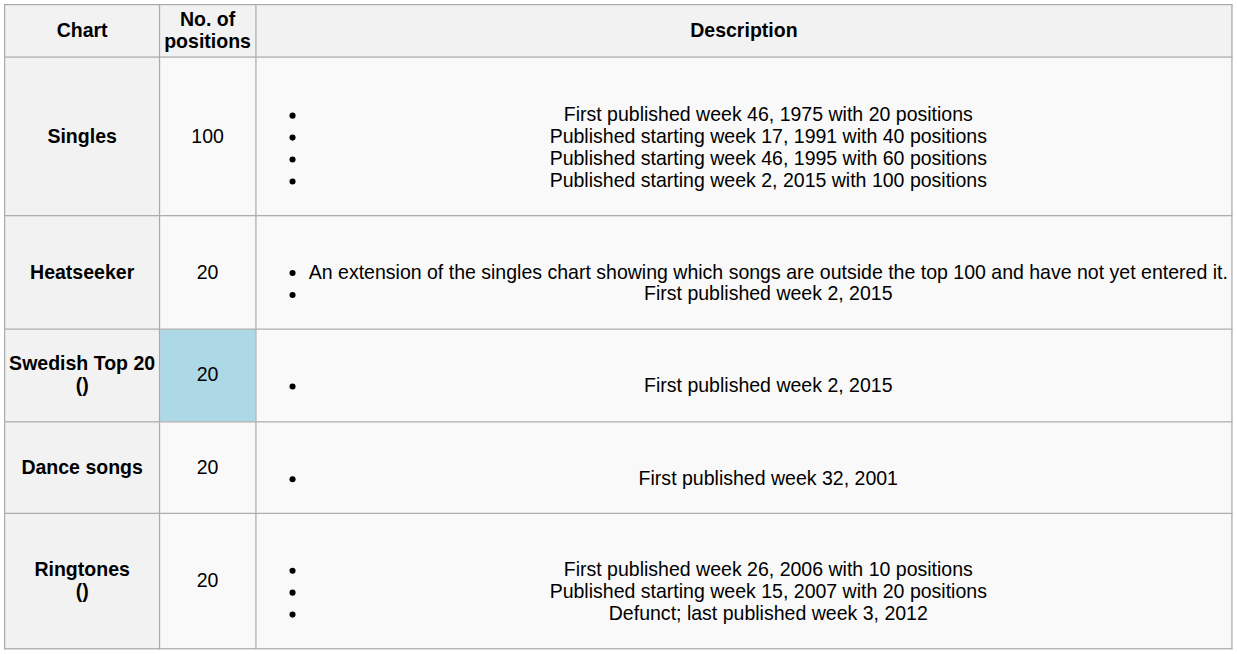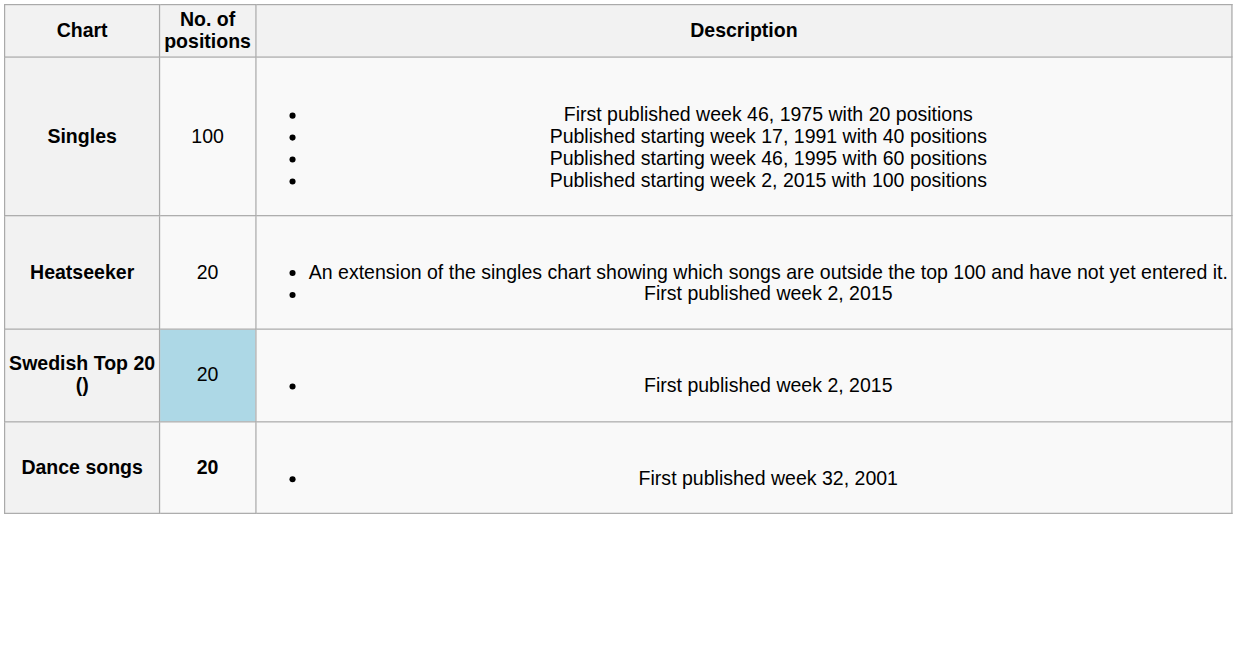Dance songs | No. of positions: normal -> bold
- row: Ringtones () | 20 | First published week 26, 2006 with 10 positions Published starting week 15, 2007 with 20 positions Defunct; last published week 3, 2012
